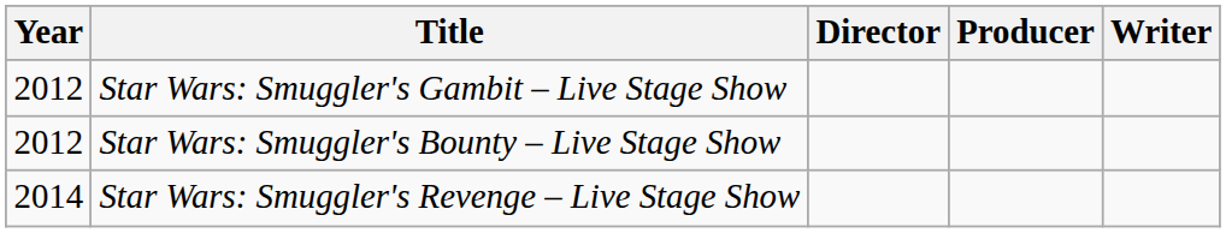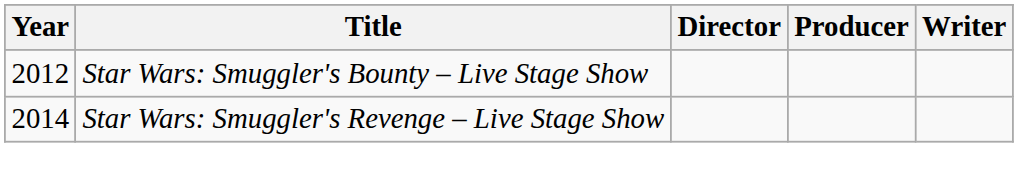- row: 2012 | Star Wars: Smuggler's Gambit – Live Stage Show
